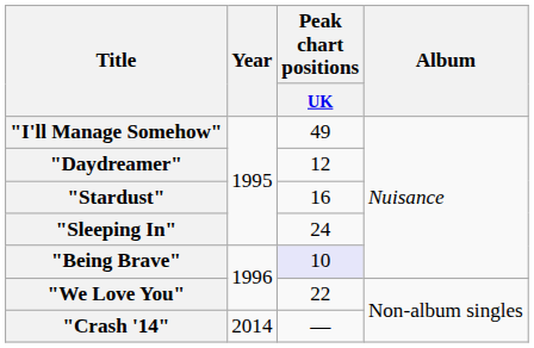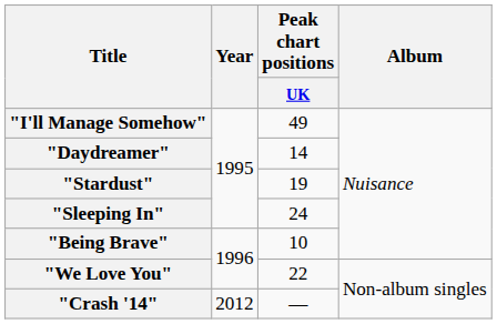"Daydreamer" | Peak chart positions / UK: 12 -> 14
"Stardust" | Peak chart positions / UK: 16 -> 19
"Being Brave" | Peak chart positions / UK: lavender background -> no background
"Crash '14" | Year: 2014 -> 2012
